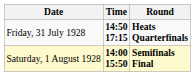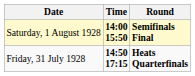rows swapped: Friday, 31 July 1928 <-> Saturday, 1 August 1928
